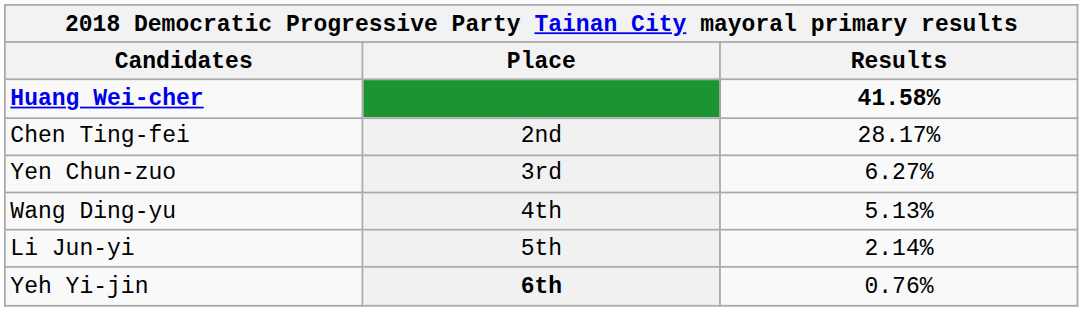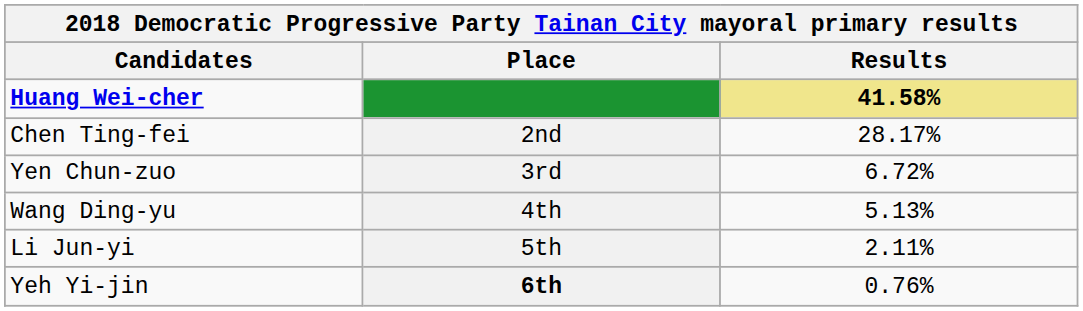Huang Wei-cher | Results: no background -> khaki background
Yen Chun-zuo | Results: 6.27% -> 6.72%
Li Jun-yi | Results: 2.14% -> 2.11%
